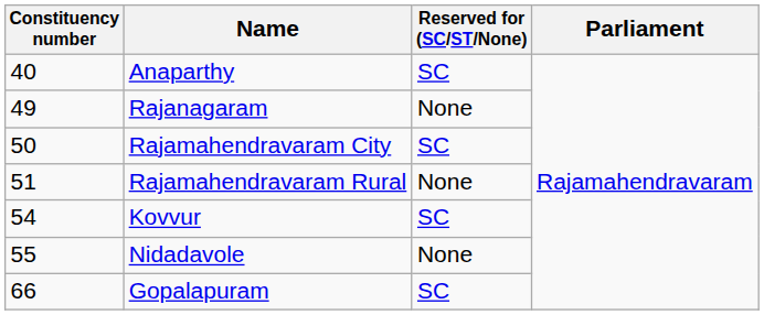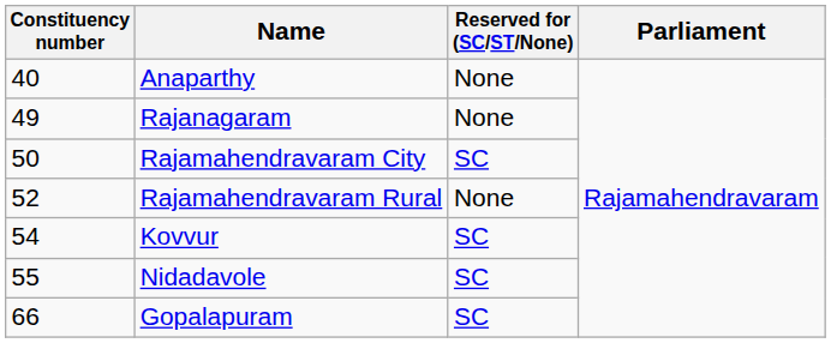Anaparthy | Reserved for (SC/ST/None): SC -> None
Rajamahendravaram Rural | Constituency number: 51 -> 52
Nidadavole | Reserved for (SC/ST/None): None -> SC
